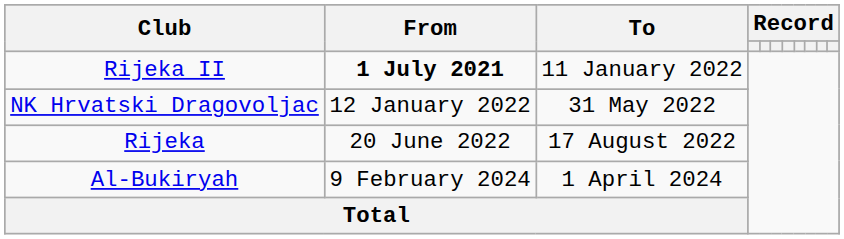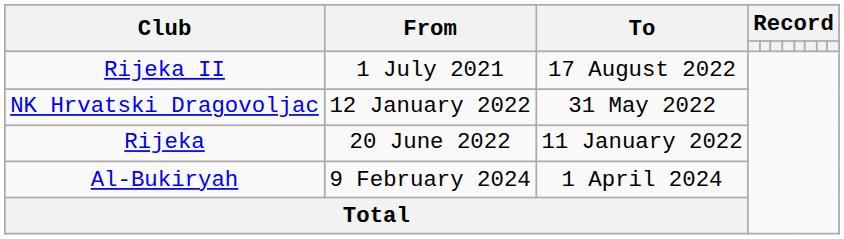Rijeka II | From: bold -> normal
Rijeka II | To: 11 January 2022 -> 17 August 2022
Rijeka | To: 17 August 2022 -> 11 January 2022
